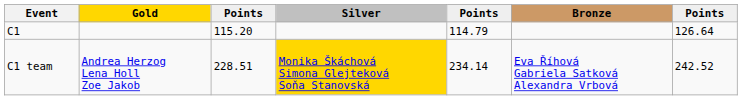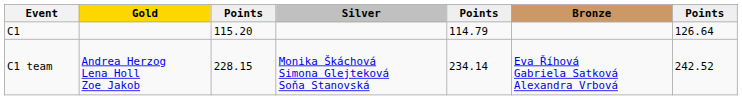C1 team | column 3: 228.51 -> 228.15
C1 team | Silver: gold background -> no background
